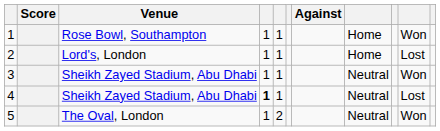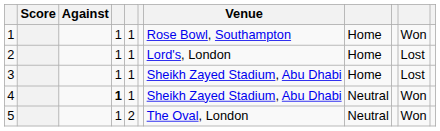columns swapped: Against <-> Venue
3 | column 8: Neutral -> Home
3 | column 10: Won -> Lost
4 | column 10: Lost -> Won
